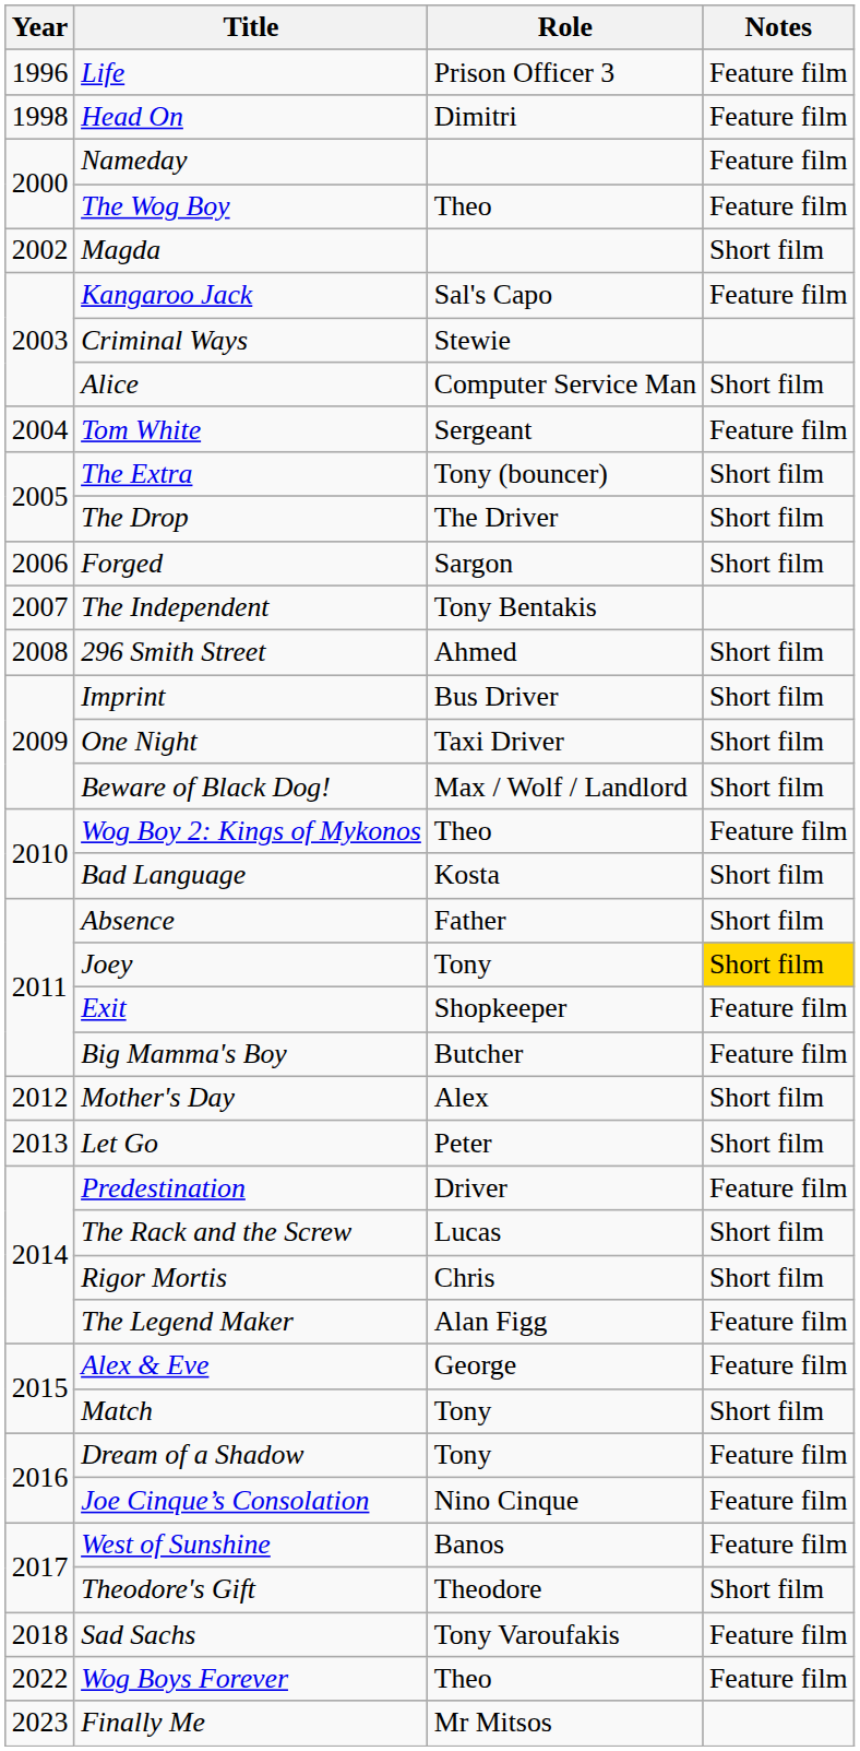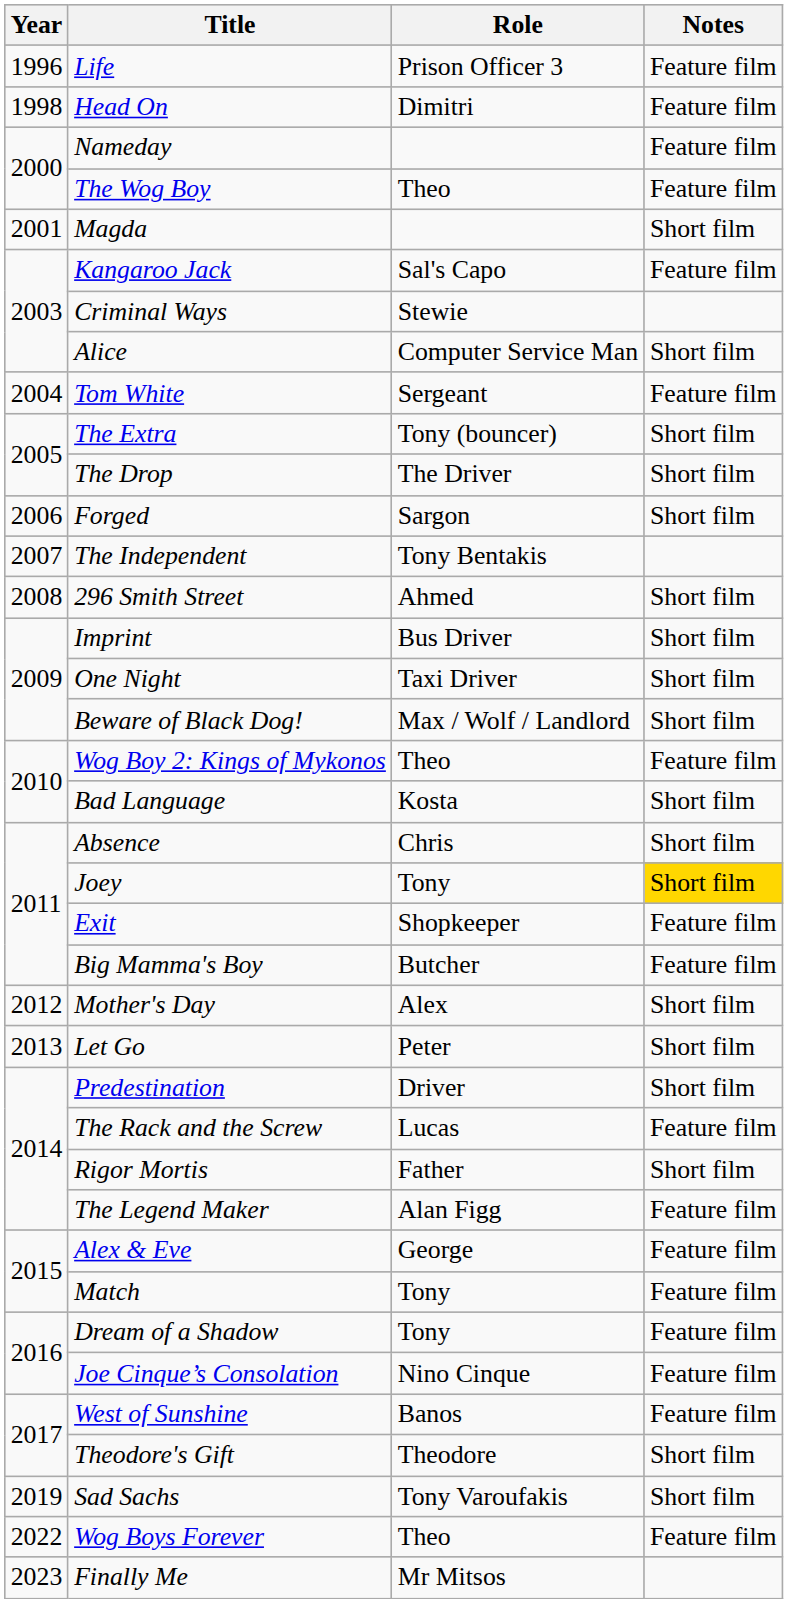Magda | Year: 2002 -> 2001
Absence | Role: Father -> Chris
Predestination | Notes: Feature film -> Short film
The Rack and the Screw | Notes: Short film -> Feature film
Rigor Mortis | Role: Chris -> Father
Match | Notes: Short film -> Feature film
Sad Sachs | Year: 2018 -> 2019
Sad Sachs | Notes: Feature film -> Short film
